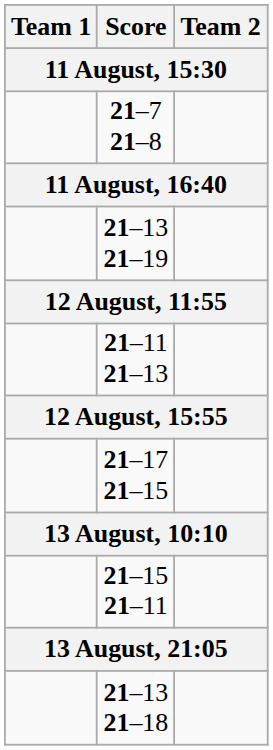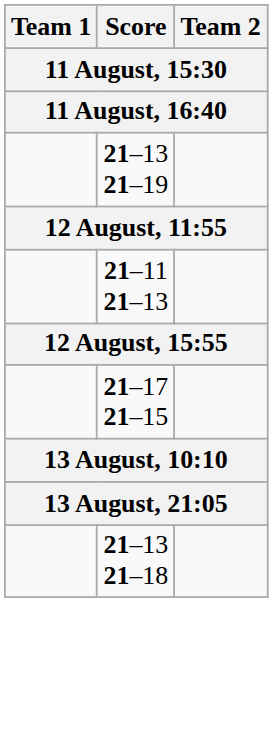- row: 21–7 21–8
- row: 21–15 21–11
